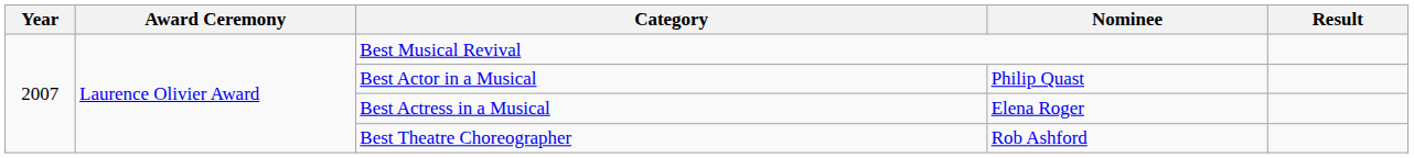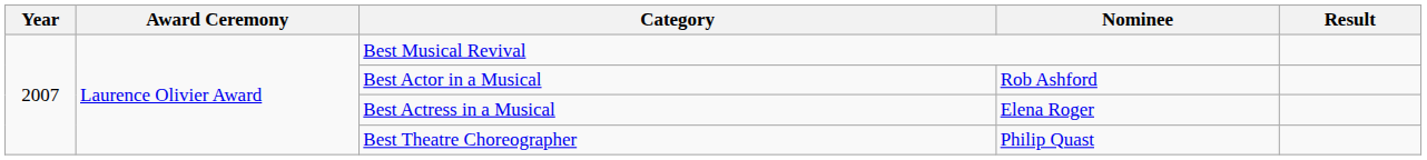Best Actor in a Musical | Nominee: Philip Quast -> Rob Ashford
Best Theatre Choreographer | Nominee: Rob Ashford -> Philip Quast
